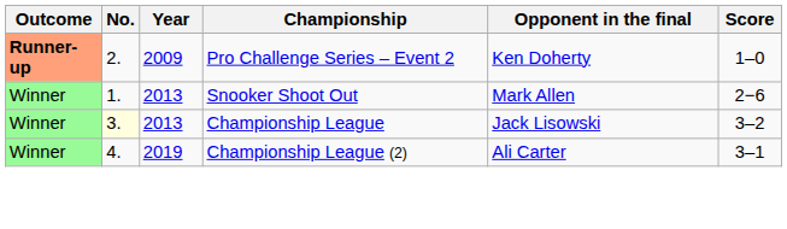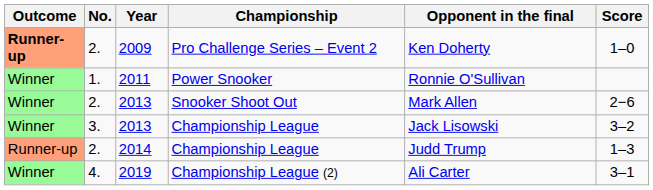+ row: Winner | 1. | 2011 | Power Snooker | Ronnie O'Sullivan
2013 / Snooker Shoot Out | No.: 1. -> 2.
2013 / Championship League | No.: lightyellow background -> no background
+ row: Runner-up | 2. | 2014 | Championship League | Judd Trump | 1–3
